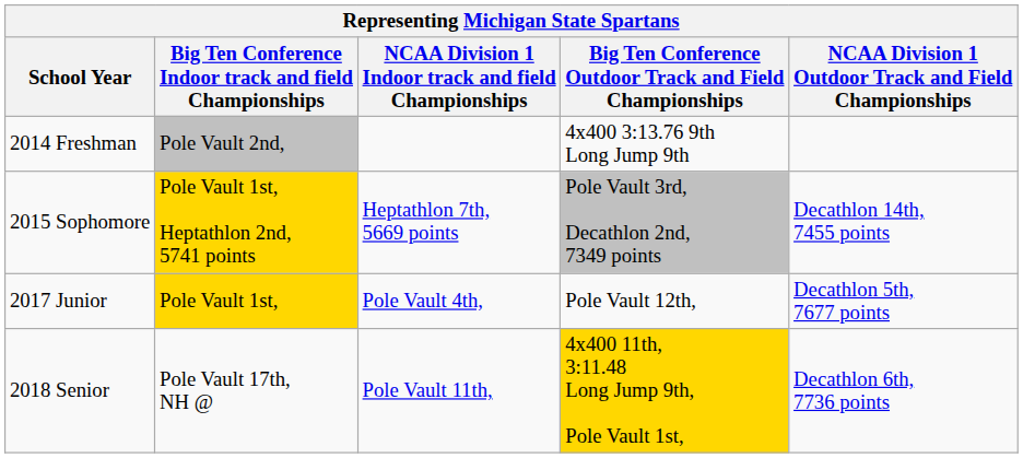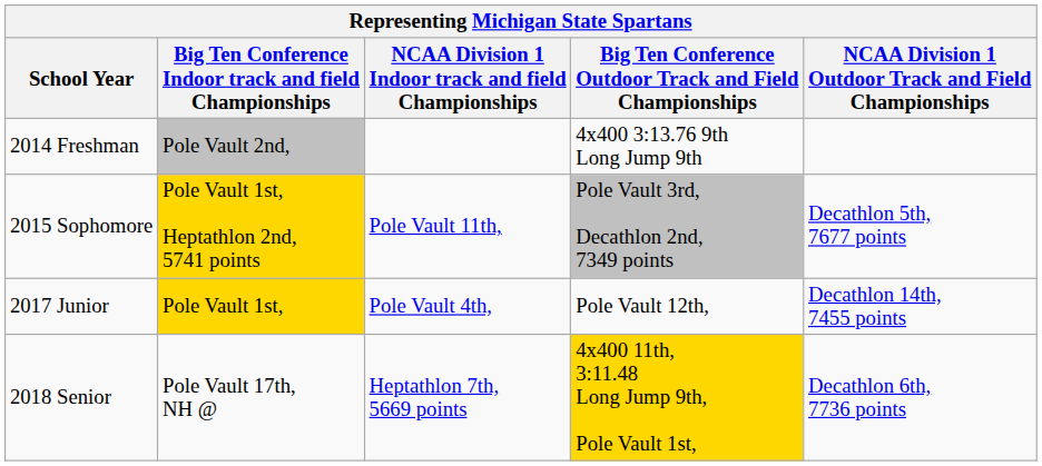2015 Sophomore | NCAA Division 1 Indoor track and field Championships: Heptathlon 7th, 5669 points -> Pole Vault 11th,
2015 Sophomore | NCAA Division 1 Outdoor Track and Field Championships: Decathlon 14th, 7455 points -> Decathlon 5th, 7677 points
2017 Junior | NCAA Division 1 Outdoor Track and Field Championships: Decathlon 5th, 7677 points -> Decathlon 14th, 7455 points
2018 Senior | NCAA Division 1 Indoor track and field Championships: Pole Vault 11th, -> Heptathlon 7th, 5669 points
